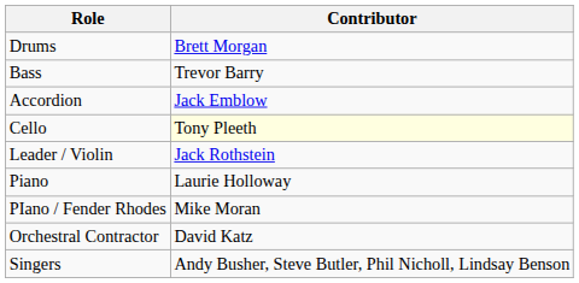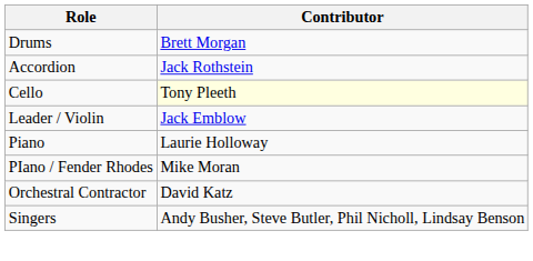- row: Bass | Trevor Barry
Accordion | Contributor: Jack Emblow -> Jack Rothstein
Leader / Violin | Contributor: Jack Rothstein -> Jack Emblow
